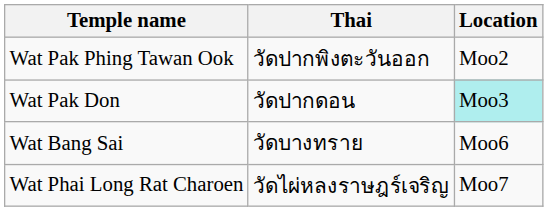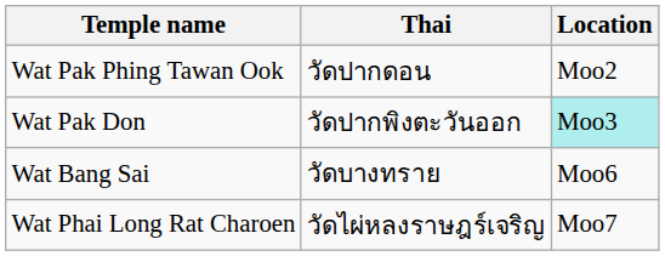Wat Pak Phing Tawan Ook | Thai: วัดปากพิงตะวันออก -> วัดปากดอน
Wat Pak Don | Thai: วัดปากดอน -> วัดปากพิงตะวันออก
